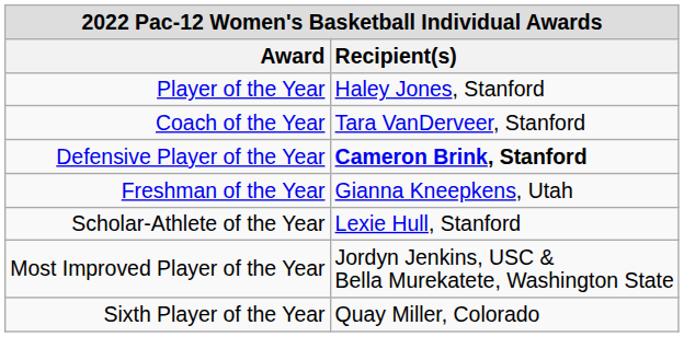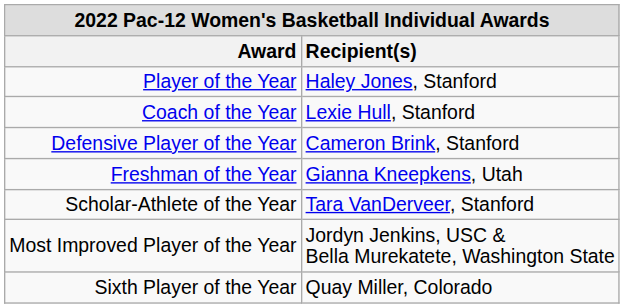Coach of the Year | Recipient(s): Tara VanDerveer, Stanford -> Lexie Hull, Stanford
Defensive Player of the Year | Recipient(s): bold -> normal
Scholar-Athlete of the Year | Recipient(s): Lexie Hull, Stanford -> Tara VanDerveer, Stanford
